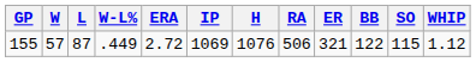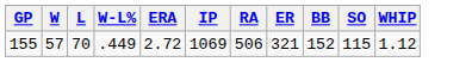- column: H | 1076
155 | L: 87 -> 70
155 | BB: 122 -> 152
